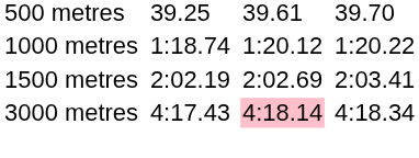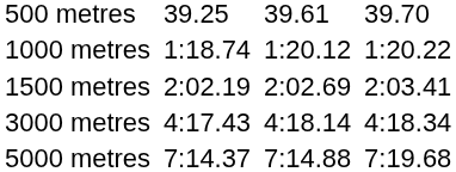3000 metres | column 5: pink background -> no background
+ row: 5000 metres | 7:14.37 | 7:14.88 | 7:19.68
